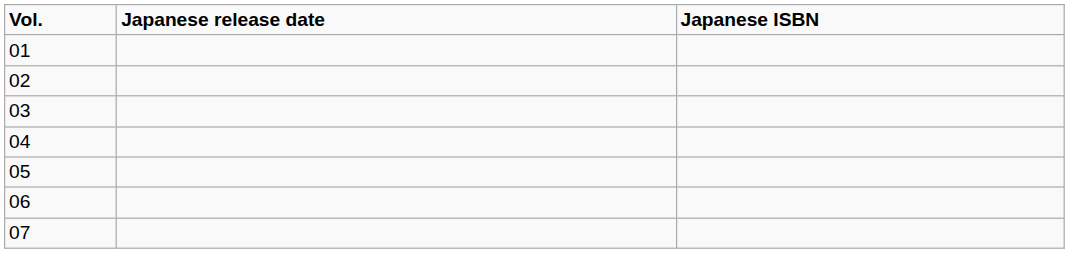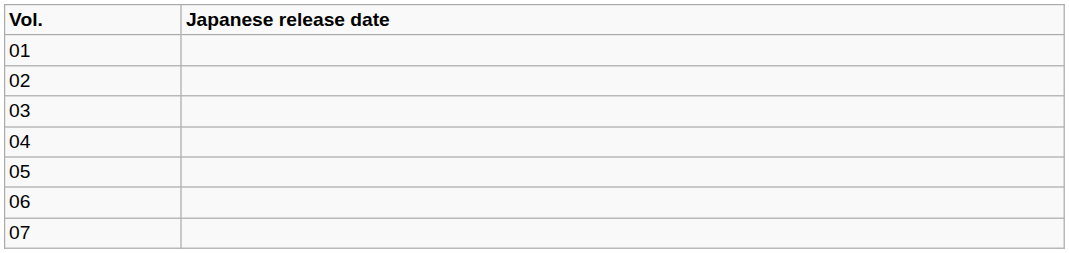- column: Japanese ISBN
